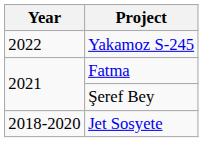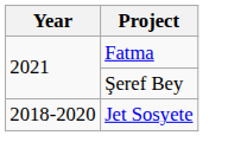- row: 2022 | Yakamoz S-245
